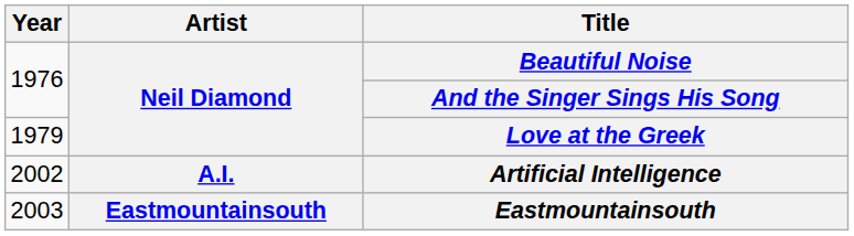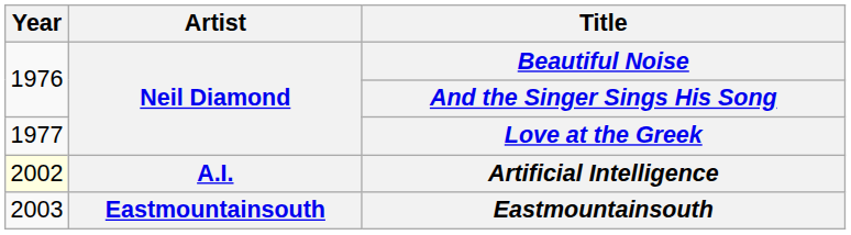Love at the Greek | Year: 1979 -> 1977
Artificial Intelligence | Year: no background -> lightyellow background
